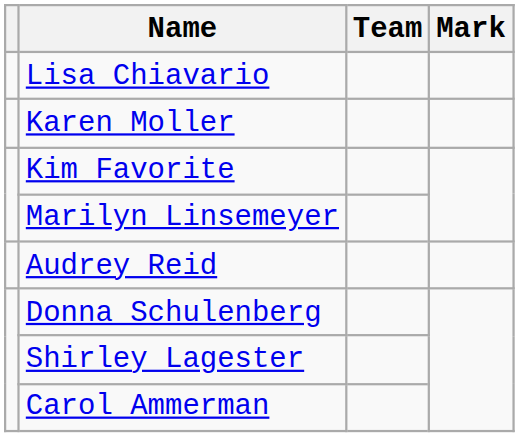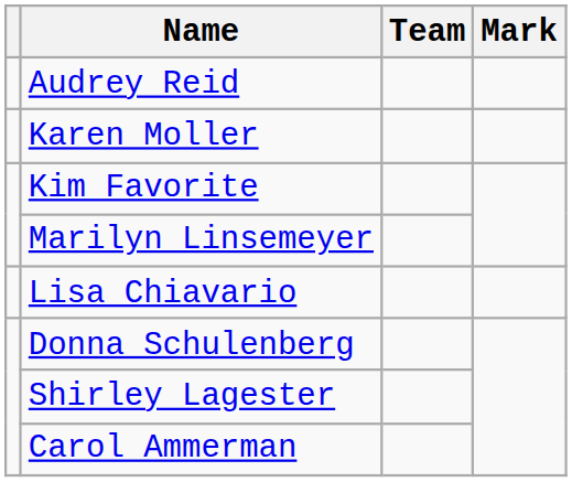rows swapped: Audrey Reid <-> Lisa Chiavario
